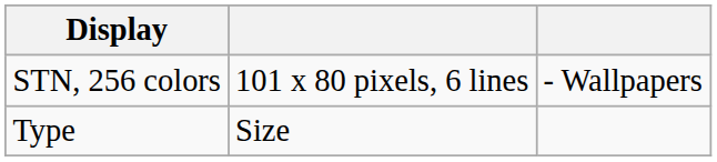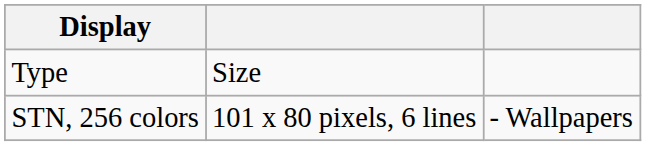rows swapped: Type <-> STN, 256 colors
